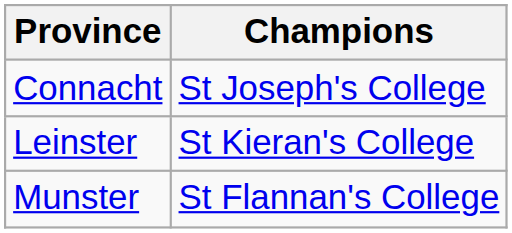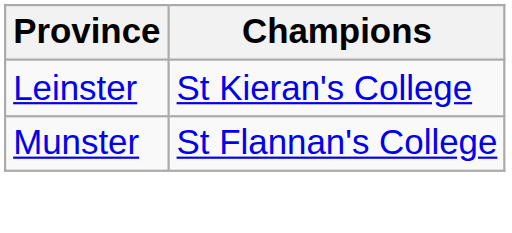- row: Connacht | St Joseph's College
